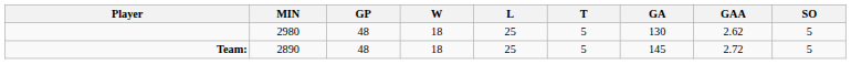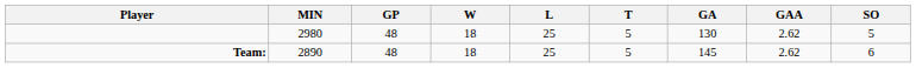Team: | GAA: 2.72 -> 2.62
Team: | SO: 5 -> 6
